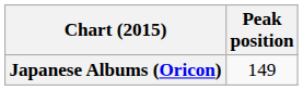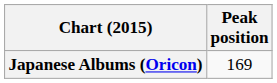Japanese Albums (Oricon) | Peak position: 149 -> 169
